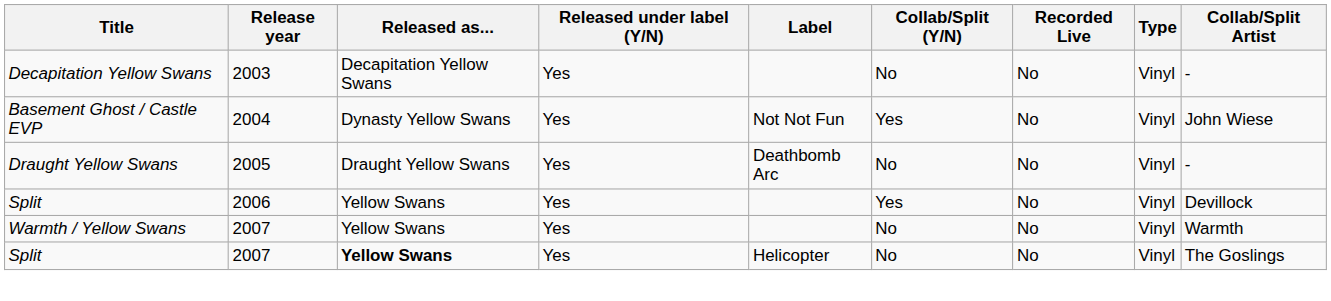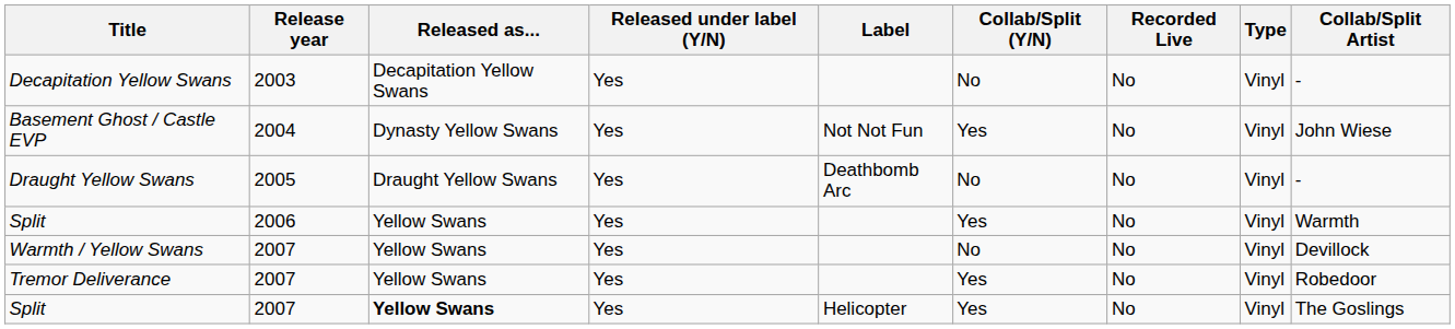Split / 2006 | Collab/Split Artist: Devillock -> Warmth
Warmth / Yellow Swans | Collab/Split Artist: Warmth -> Devillock
+ row: Tremor Deliverance | 2007 | Yellow Swans | Yes | Yes | No | Vinyl | Robedoor
Split / 2007 | Collab/Split (Y/N): No -> Yes
